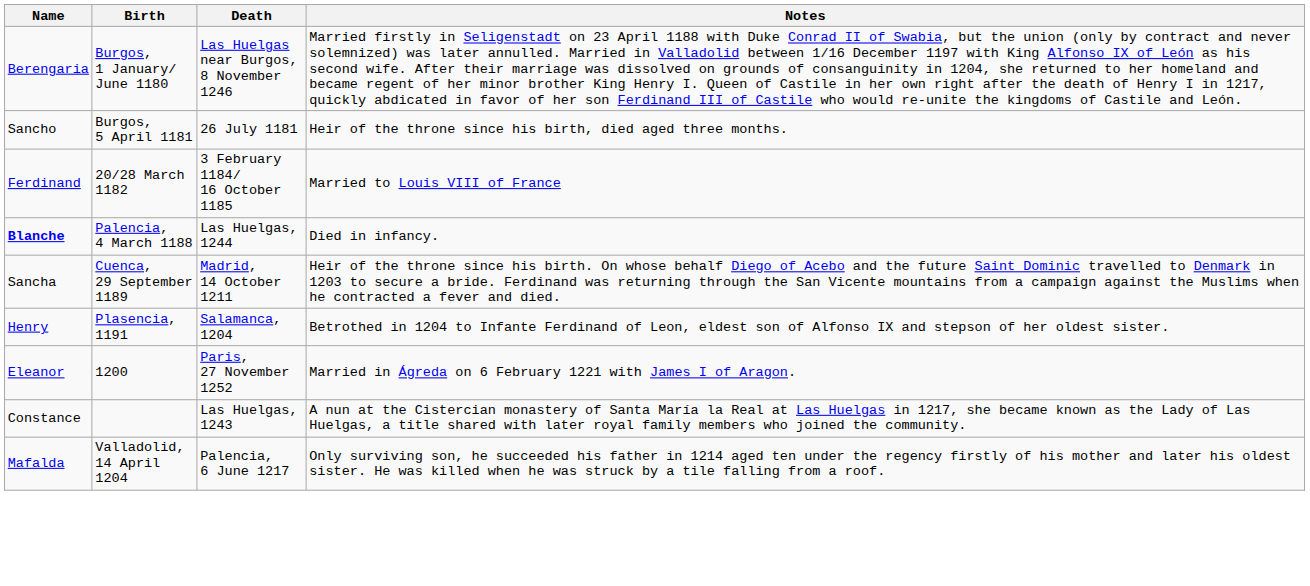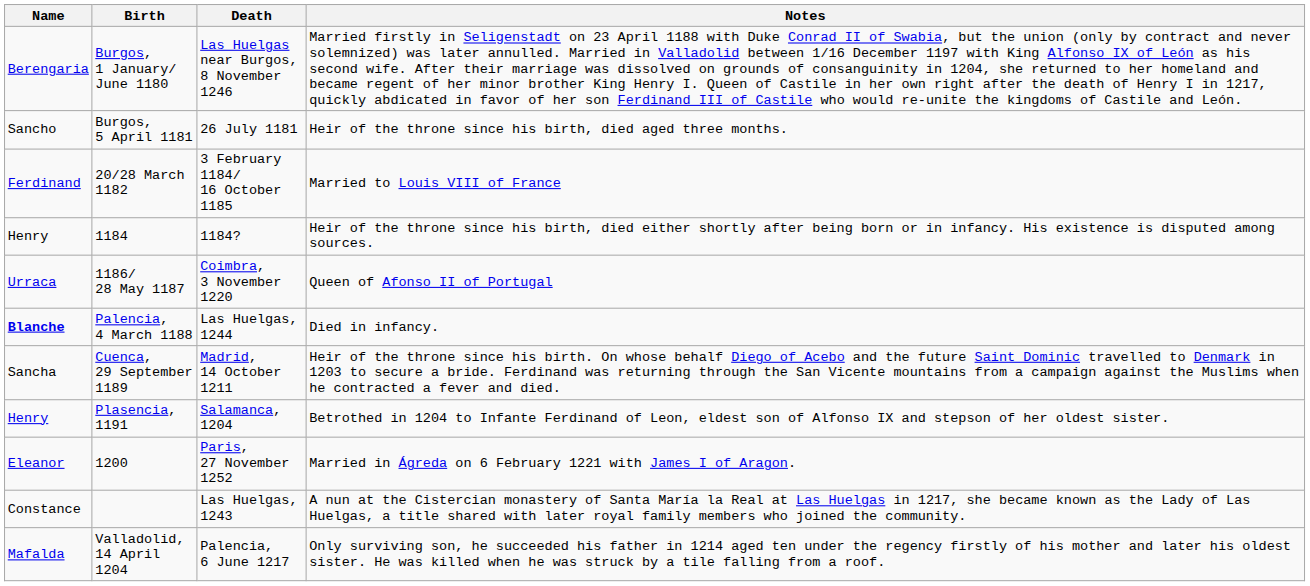+ row: Henry | 1184 | 1184? | Heir of the throne since his birth, died either shortly after being born or in infancy. His existence is disputed among sources.
+ row: Urraca | 1186/ 28 May 1187 | Coimbra, 3 November 1220 | Queen of Afonso II of Portugal
